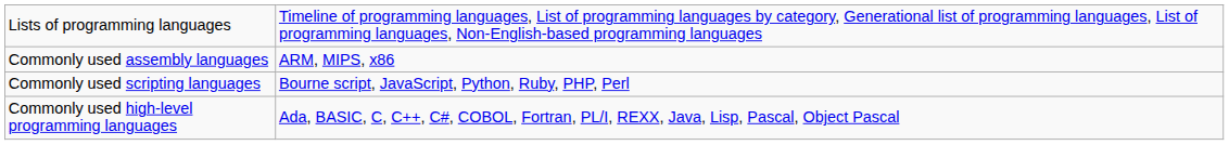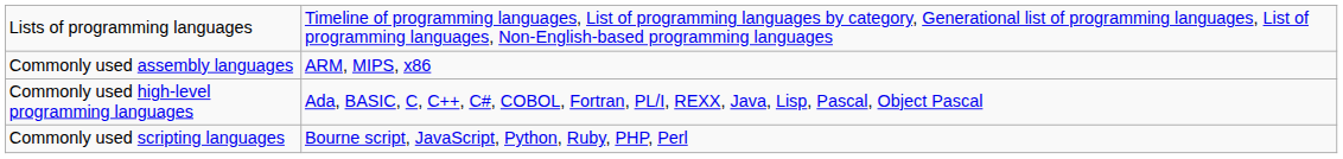rows swapped: Commonly used high-level programming languages <-> Commonly used scripting languages
